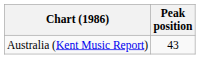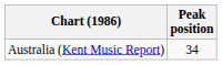Australia (Kent Music Report) | Peak position: 43 -> 34
